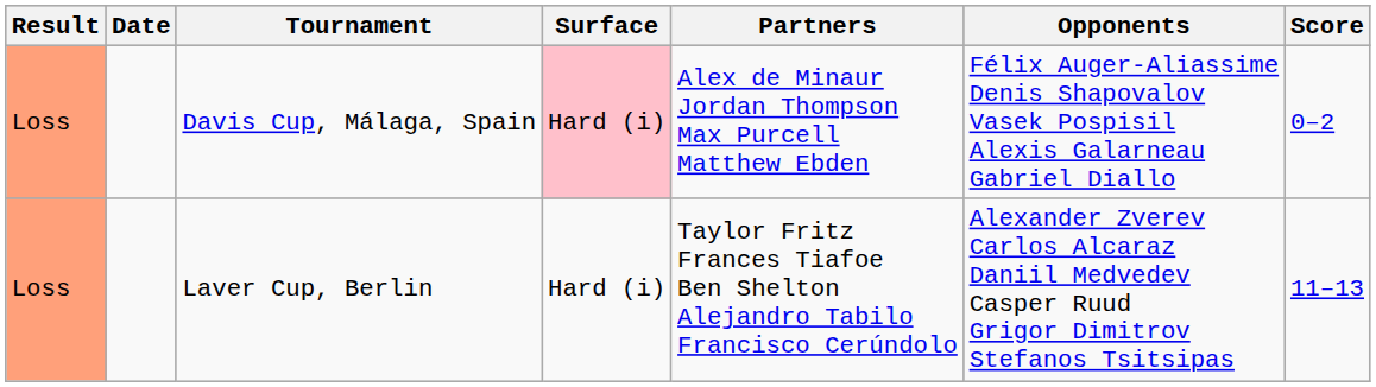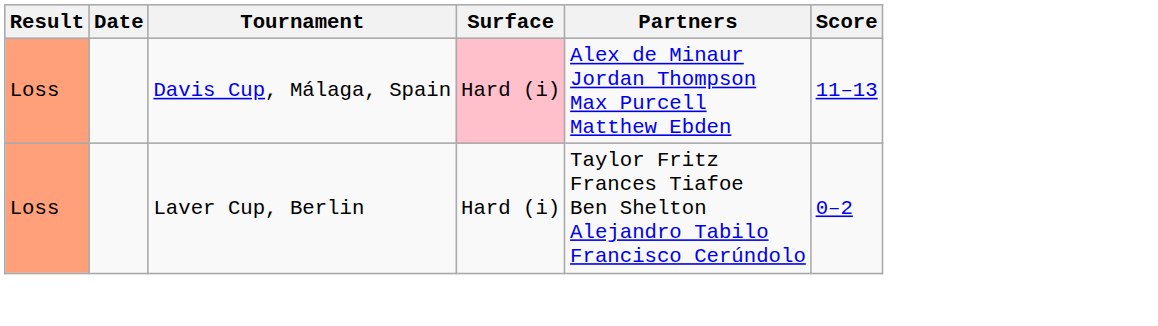- column: Opponents | Félix Auger-Aliassime Denis Shapovalov Vasek Pospisil Alexis Galarneau Gabriel Diallo | Alexander Zverev Carlos Alcaraz Daniil Medvedev Casper Ruud Grigor Dimitrov Stefanos Tsitsipas
Davis Cup, Málaga, Spain | Score: 0–2 -> 11–13
Laver Cup, Berlin | Score: 11–13 -> 0–2
